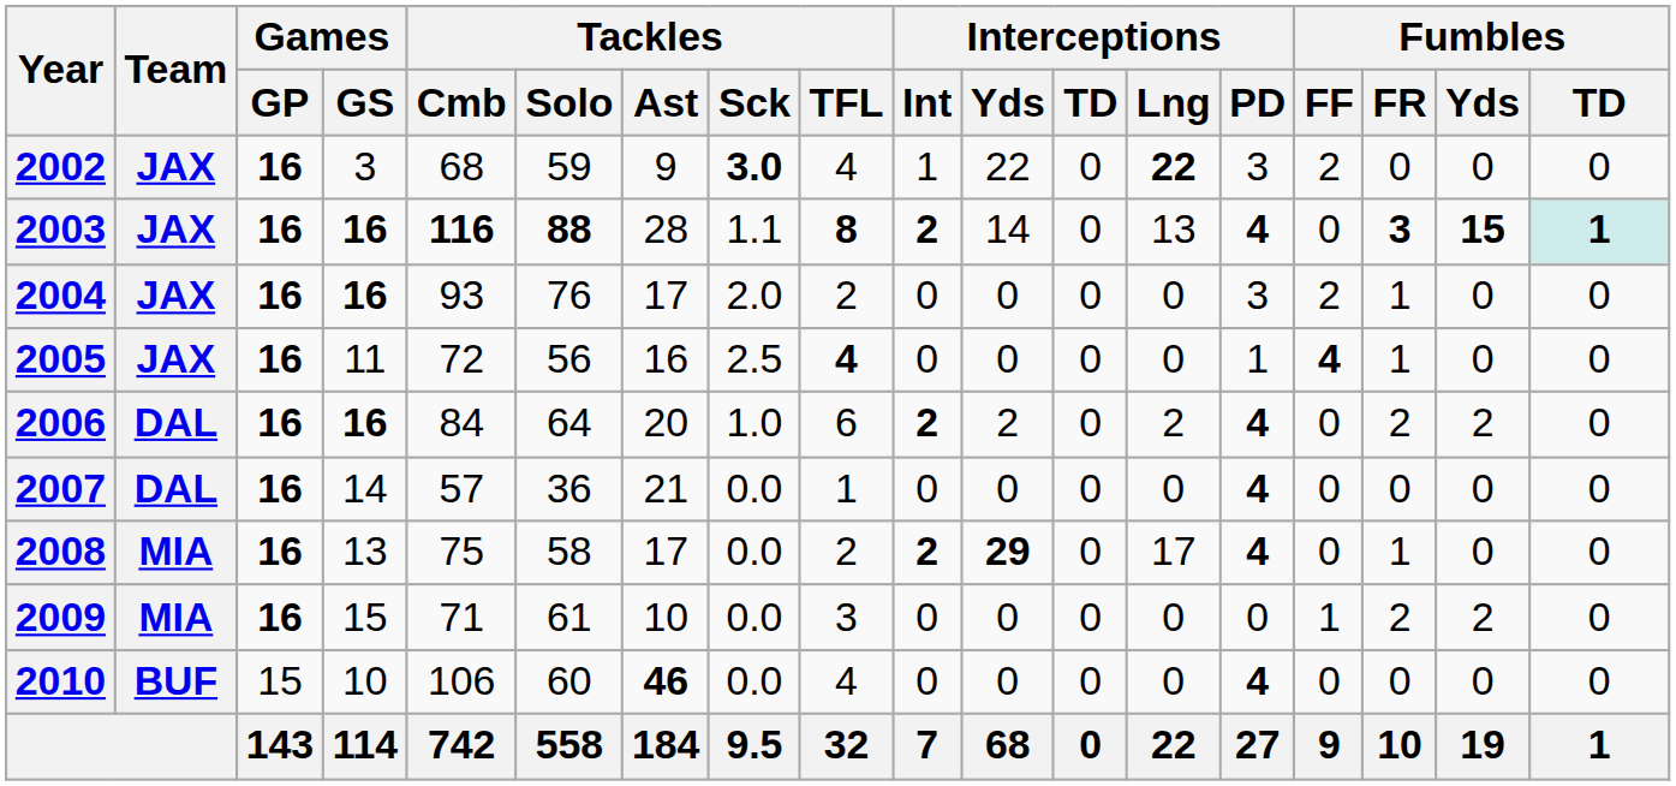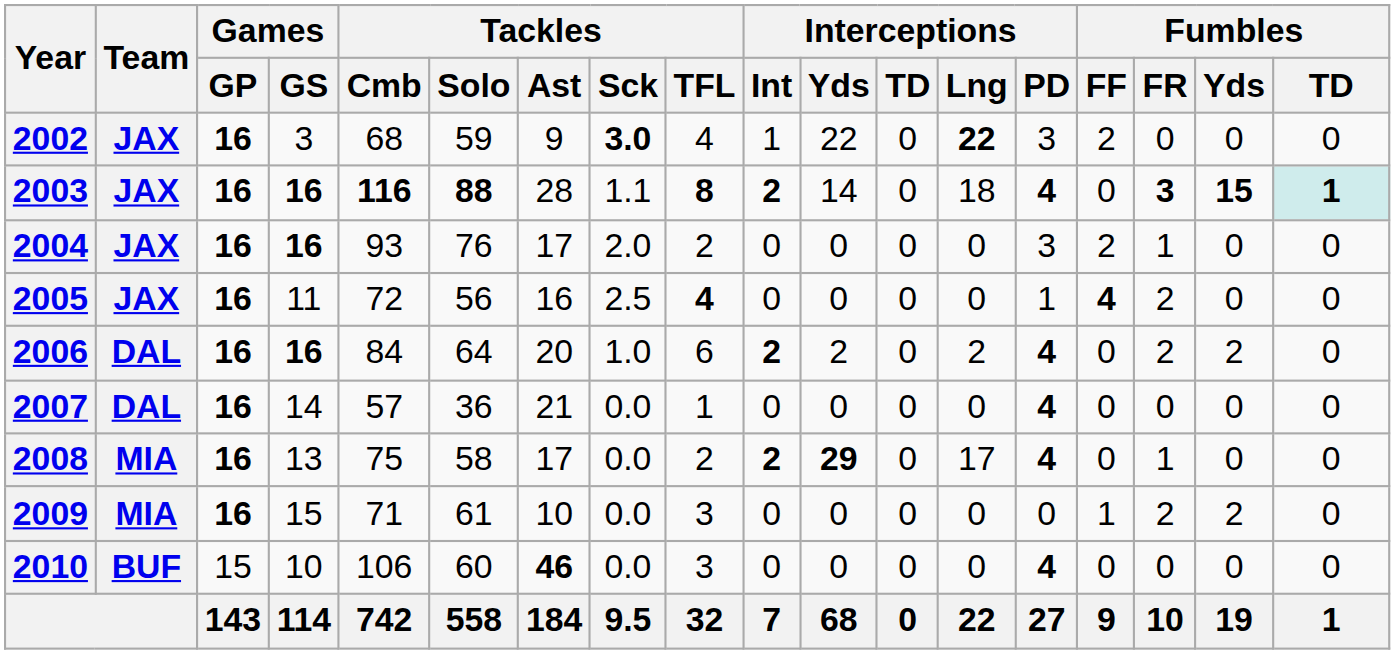2003 | Interceptions / Lng: 13 -> 18
2005 | Fumbles / FR: 1 -> 2
2010 | Tackles / TFL: 4 -> 3
